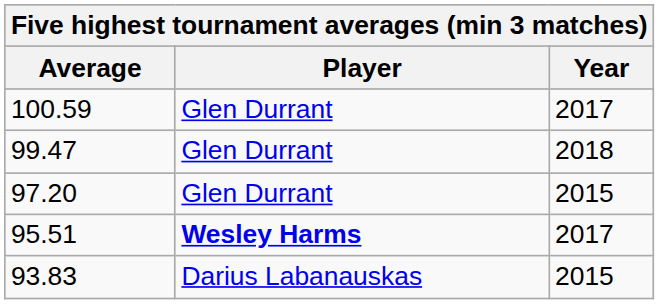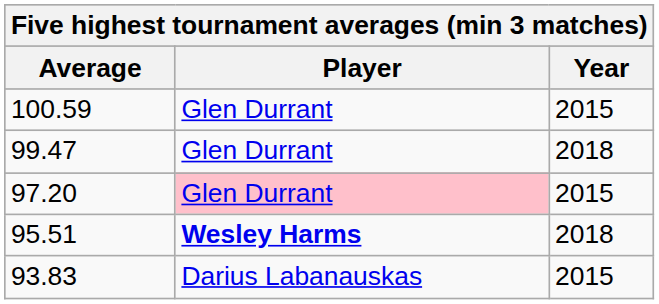100.59 | Year: 2017 -> 2015
97.20 | Player: no background -> pink background
95.51 | Year: 2017 -> 2018
